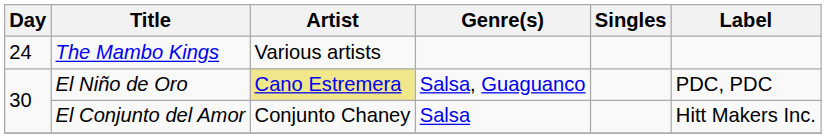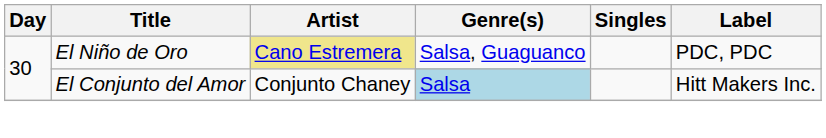- row: 24 | The Mambo Kings | Various artists
El Conjunto del Amor | Genre(s): no background -> lightblue background
